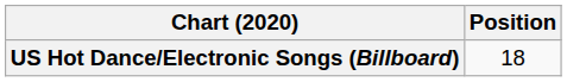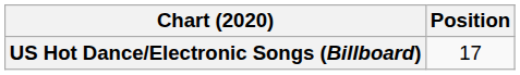US Hot Dance/Electronic Songs (Billboard) | Position: 18 -> 17
